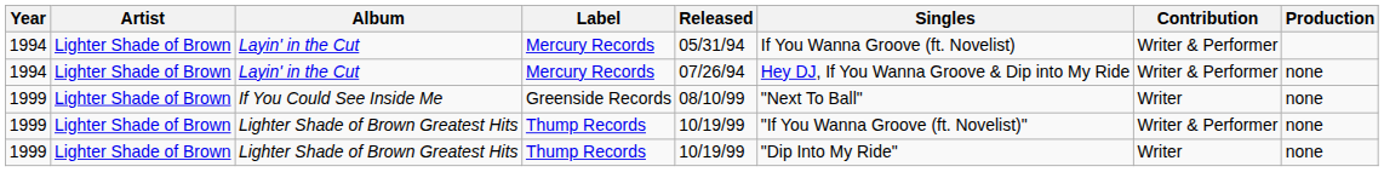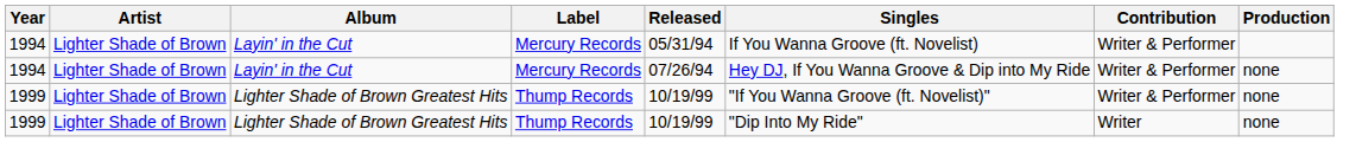- row: 1999 | Lighter Shade of Brown | If You Could See Inside Me | Greenside Records | 08/10/99 | "Next To Ball" | Writer | none
